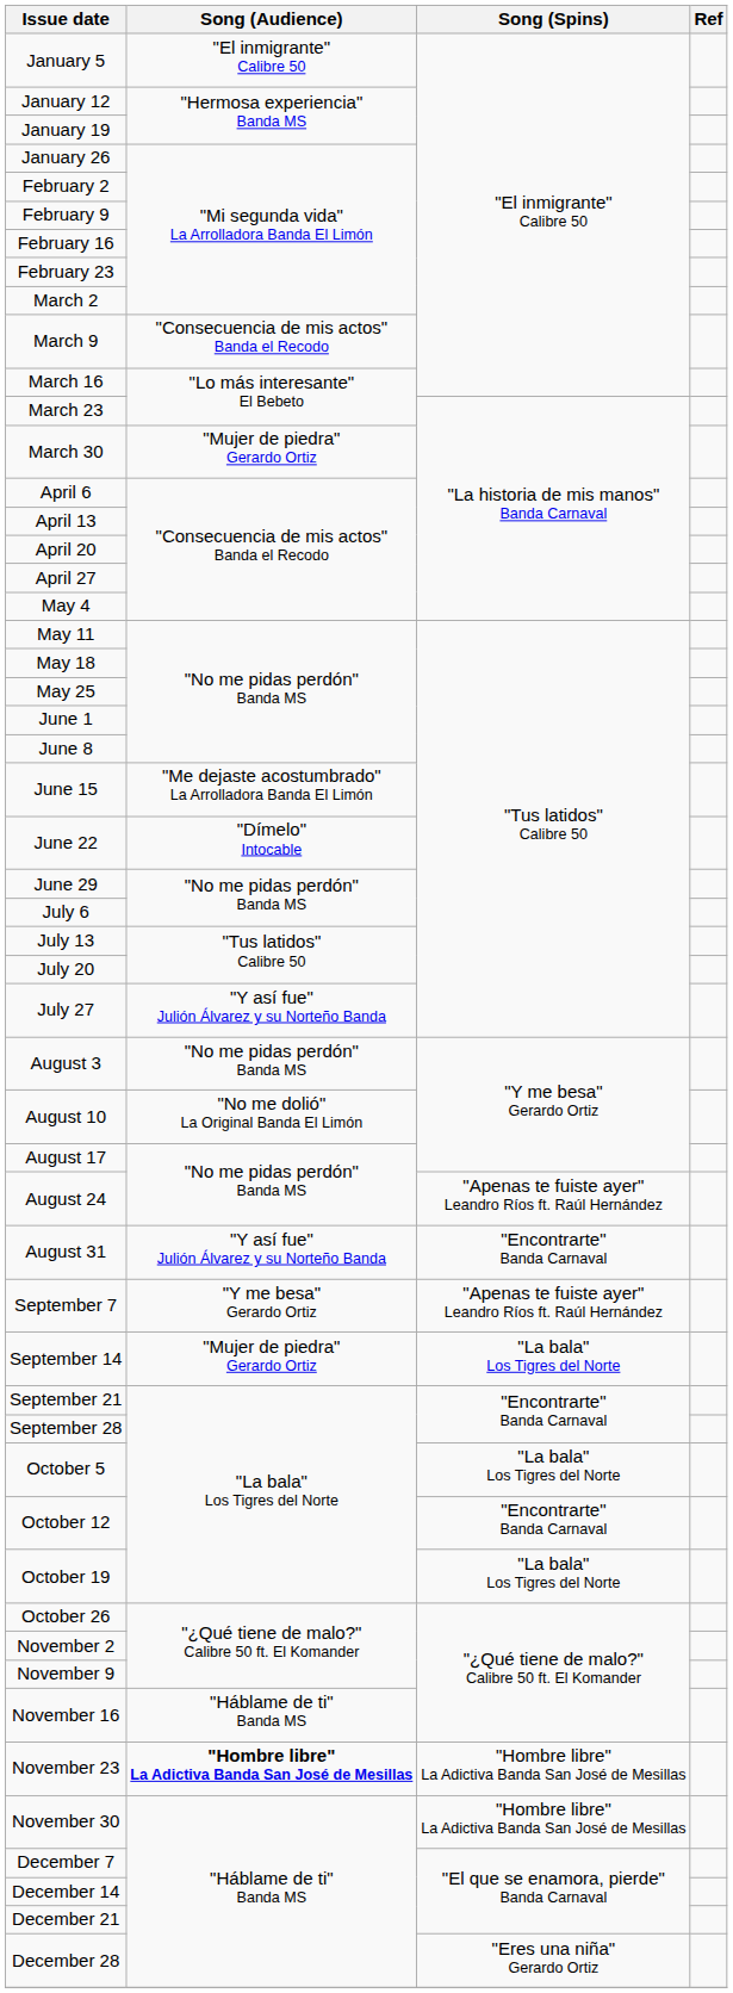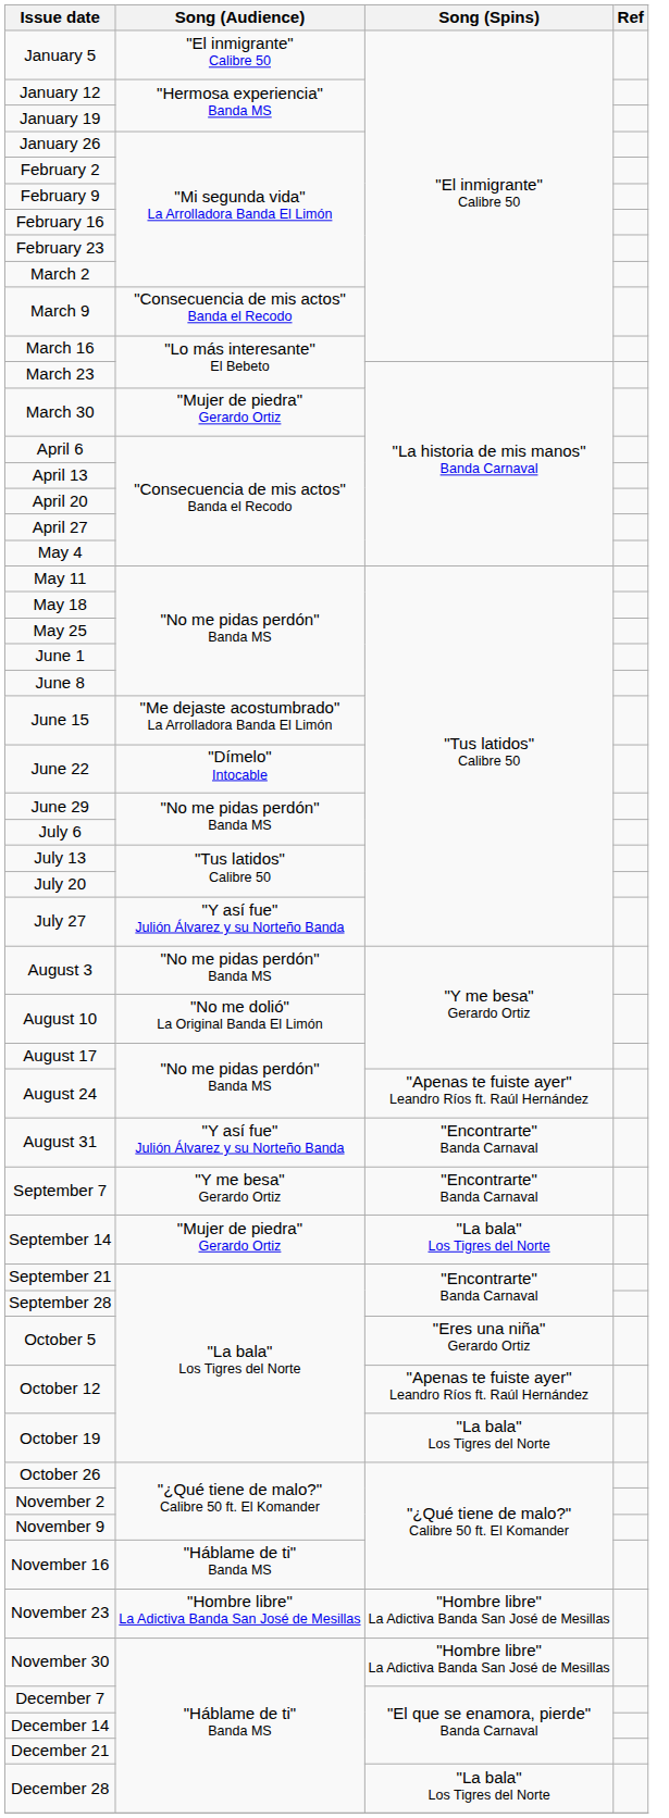September 7 | Song (Spins): "Apenas te fuiste ayer" Leandro Ríos ft. Raúl Hernández -> "Encontrarte" Banda Carnaval
October 5 | Song (Spins): "La bala" Los Tigres del Norte -> "Eres una niña" Gerardo Ortiz
October 12 | Song (Spins): "Encontrarte" Banda Carnaval -> "Apenas te fuiste ayer" Leandro Ríos ft. Raúl Hernández
November 23 | Song (Audience): bold -> normal
December 28 | Song (Spins): "Eres una niña" Gerardo Ortiz -> "La bala" Los Tigres del Norte
